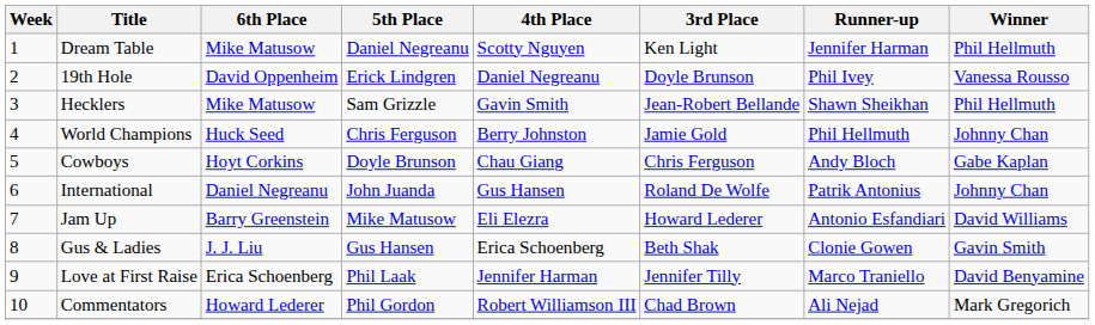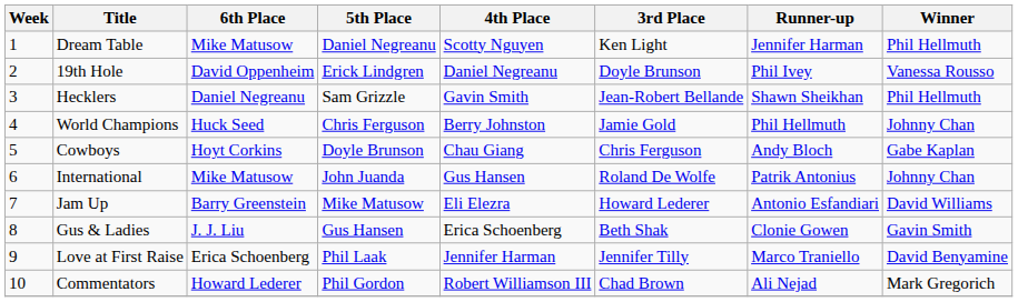Hecklers | 6th Place: Mike Matusow -> Daniel Negreanu
International | 6th Place: Daniel Negreanu -> Mike Matusow
